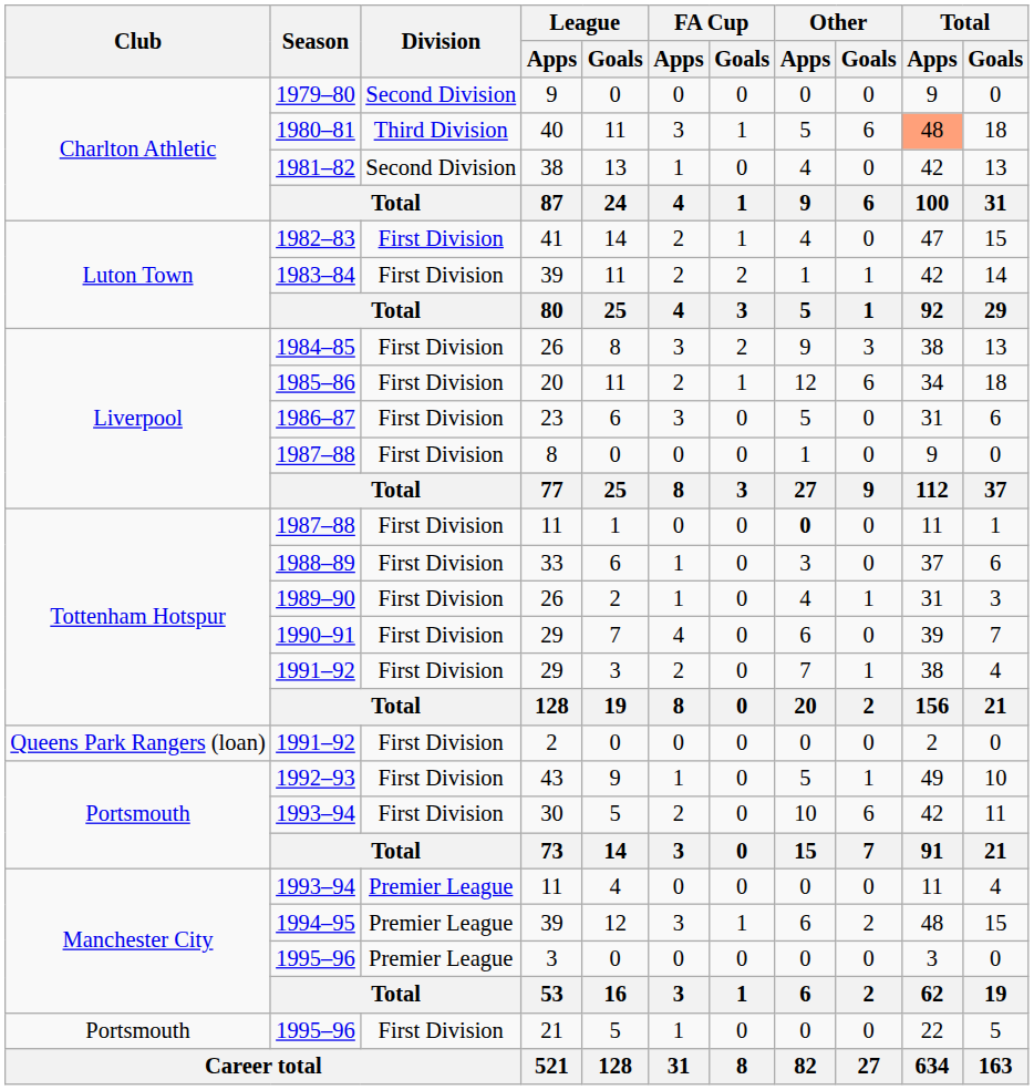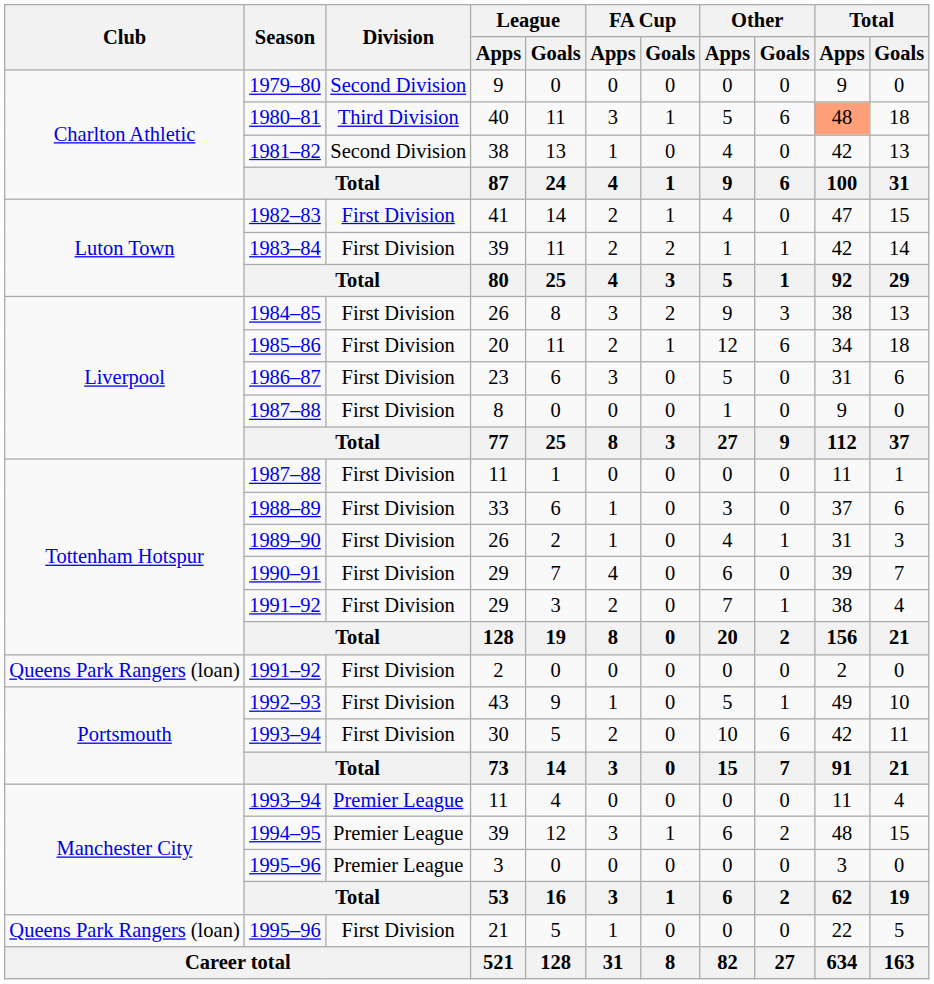1987–88 / 11 | Other / Apps: bold -> normal
1995–96 / 21 | Club: Portsmouth -> Queens Park Rangers (loan)
